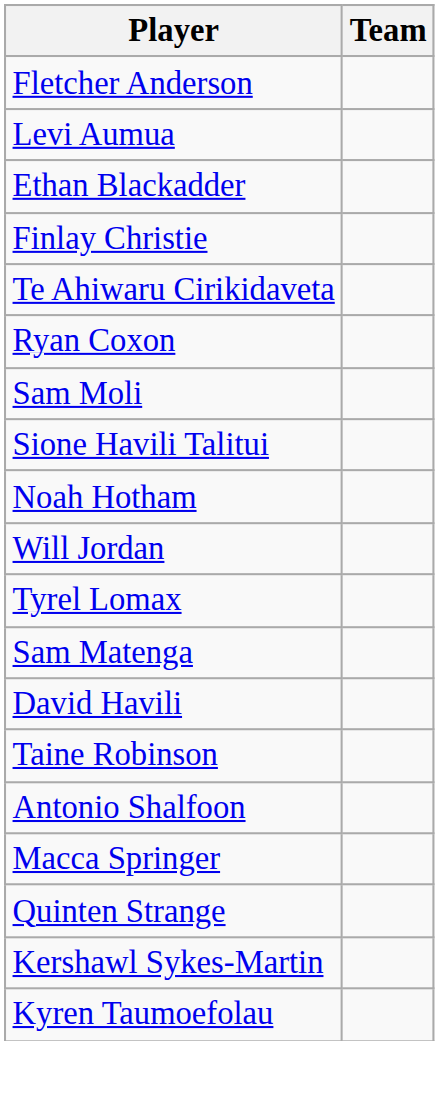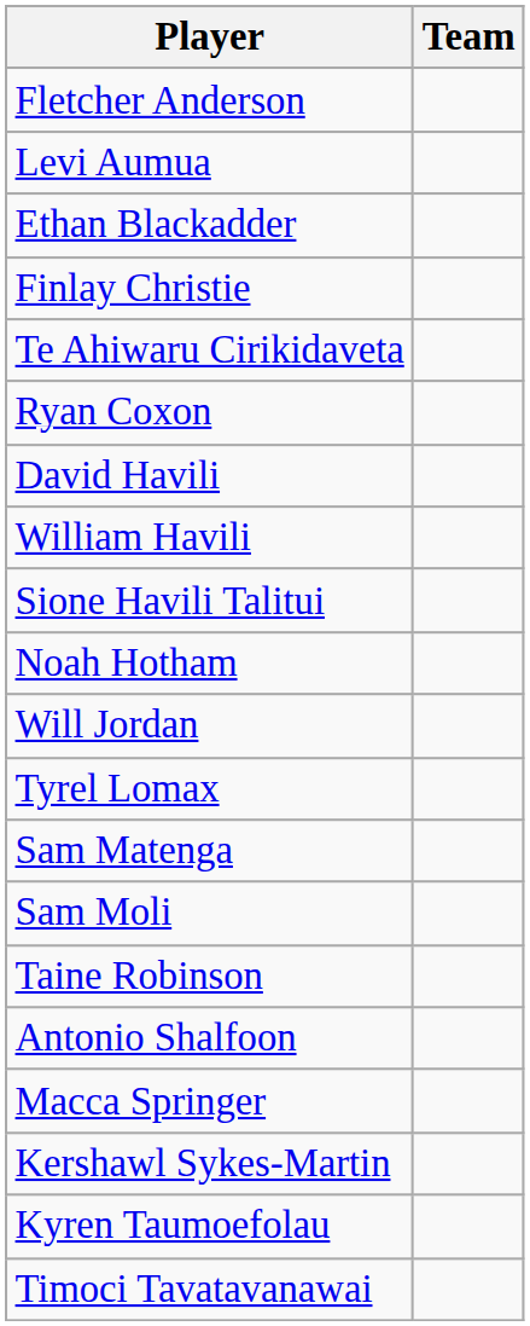rows swapped: David Havili <-> Sam Moli
+ row: William Havili
- row: Quinten Strange
+ row: Timoci Tavatavanawai
